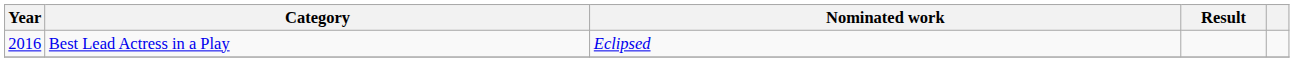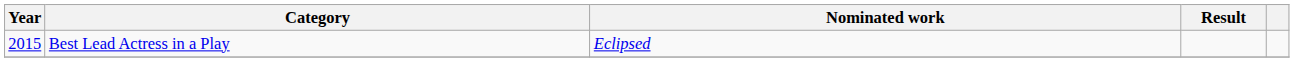Best Lead Actress in a Play | Year: 2016 -> 2015
